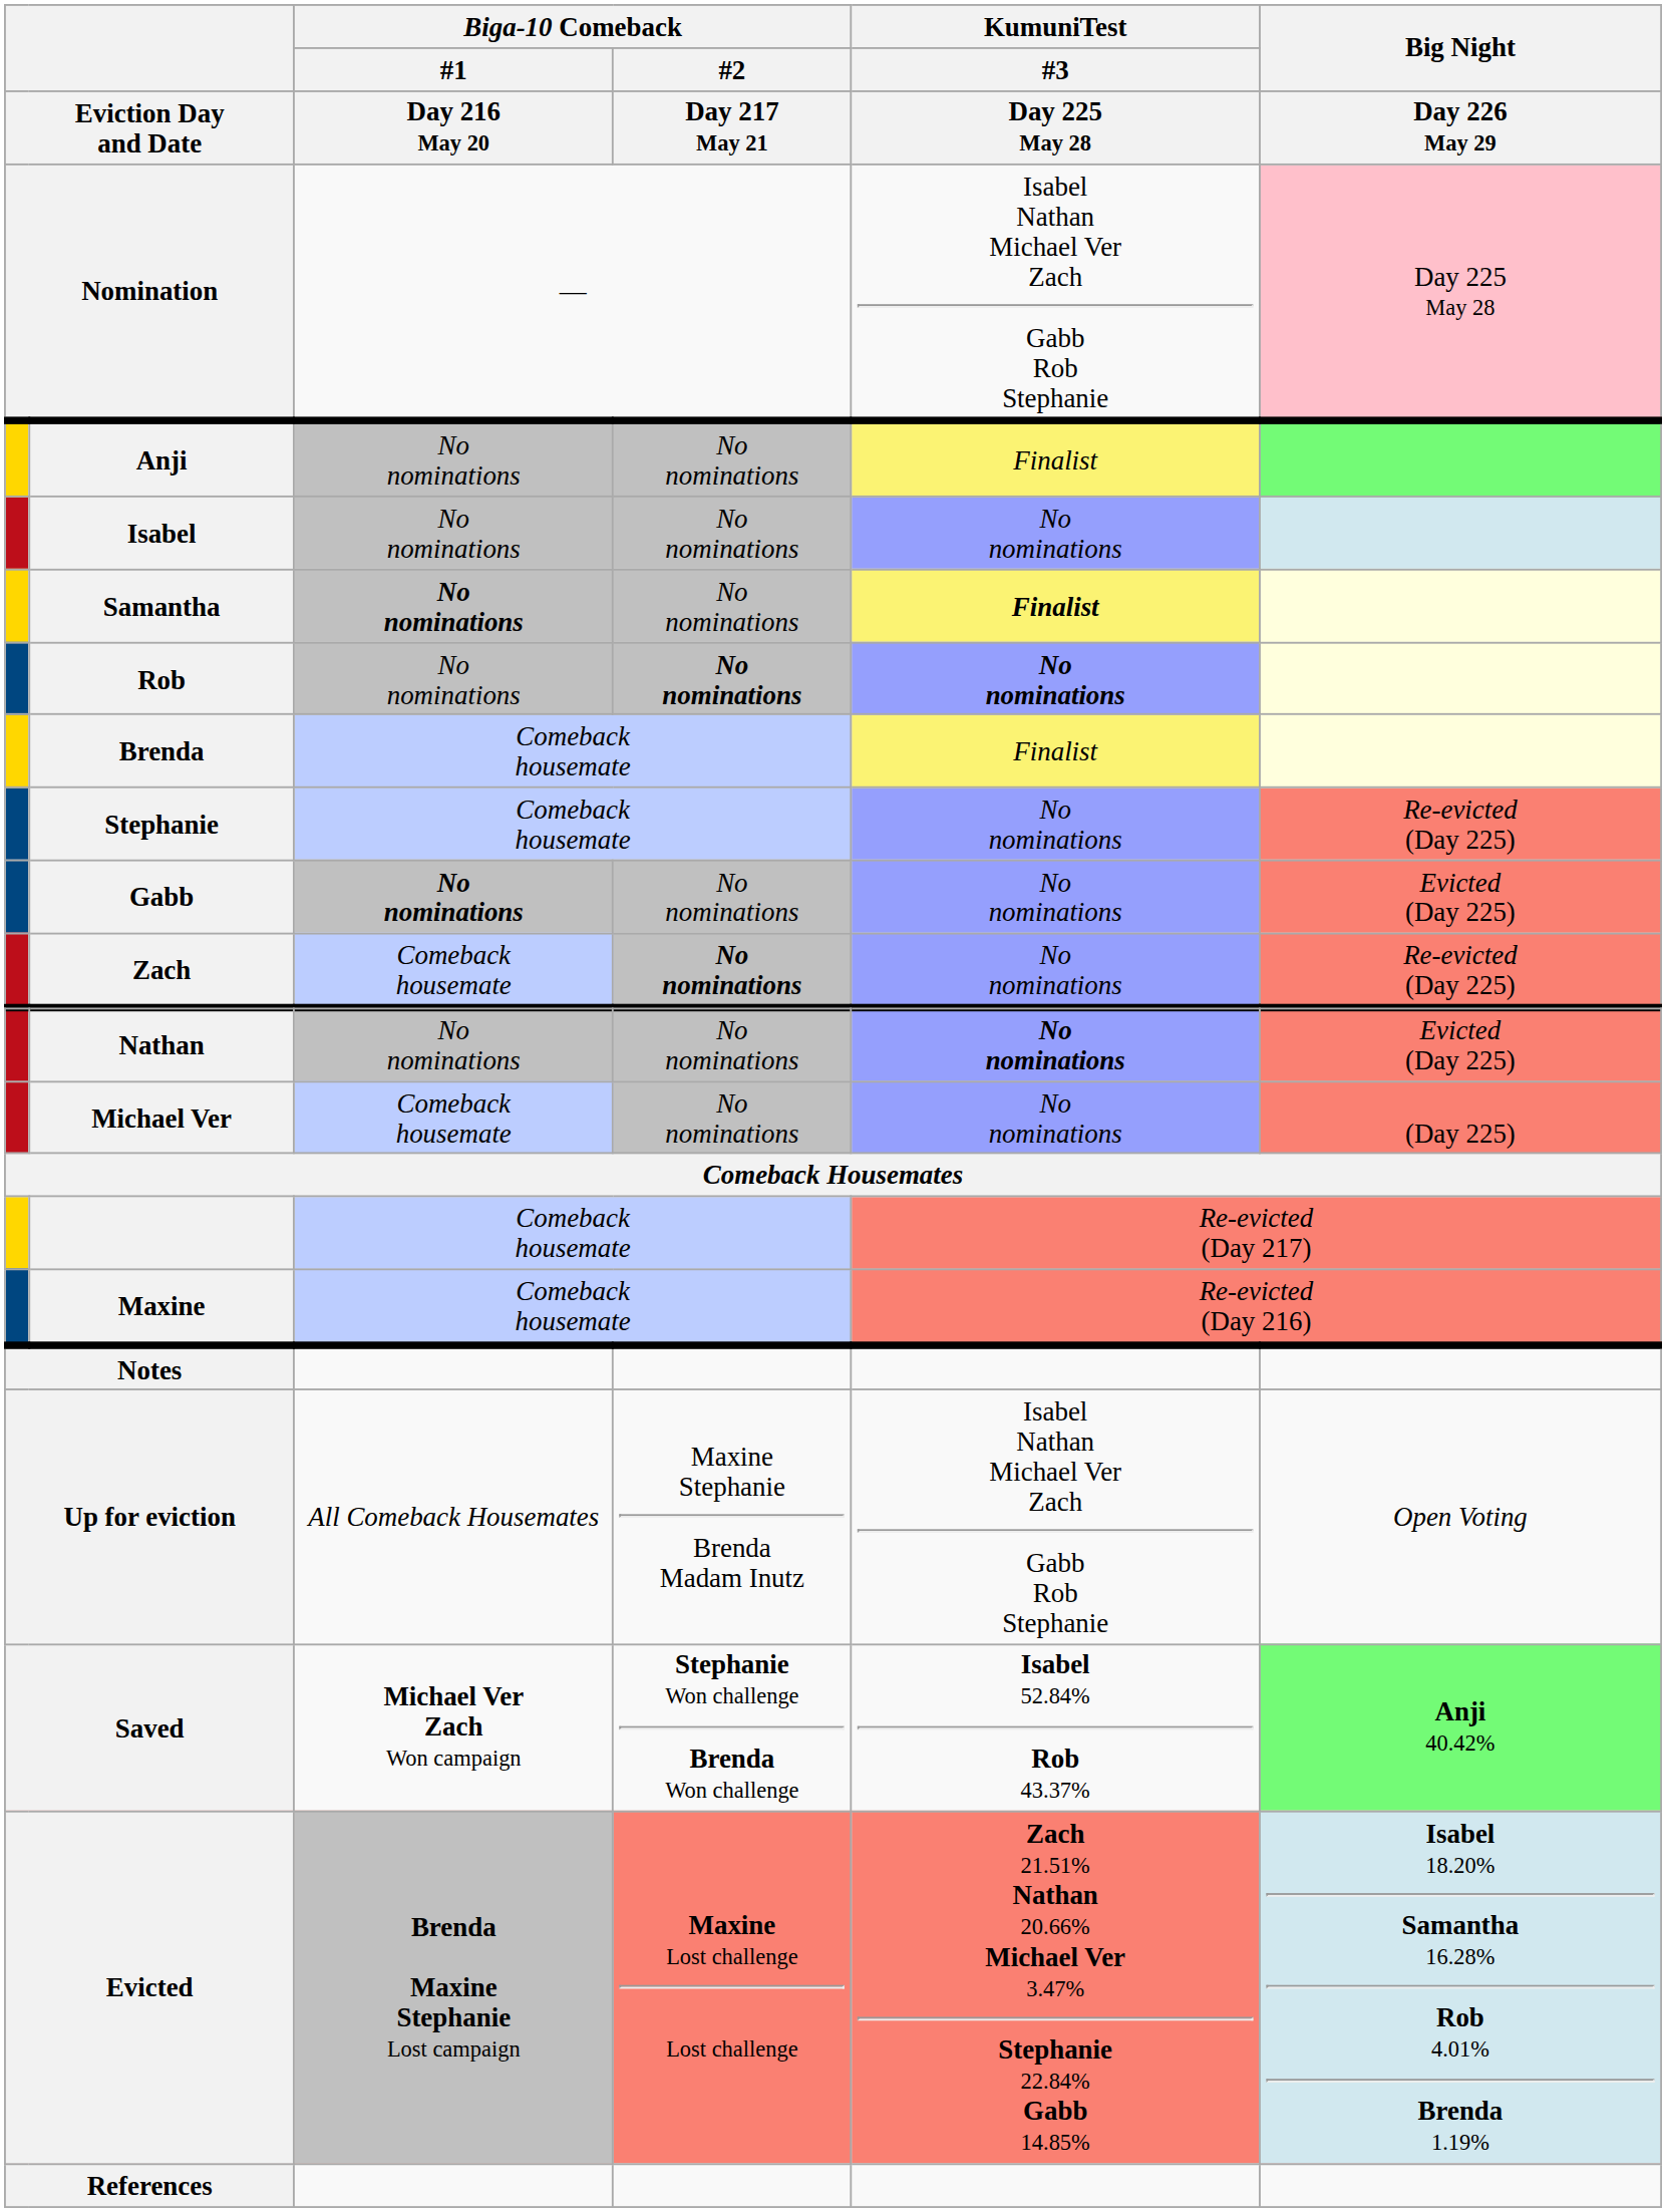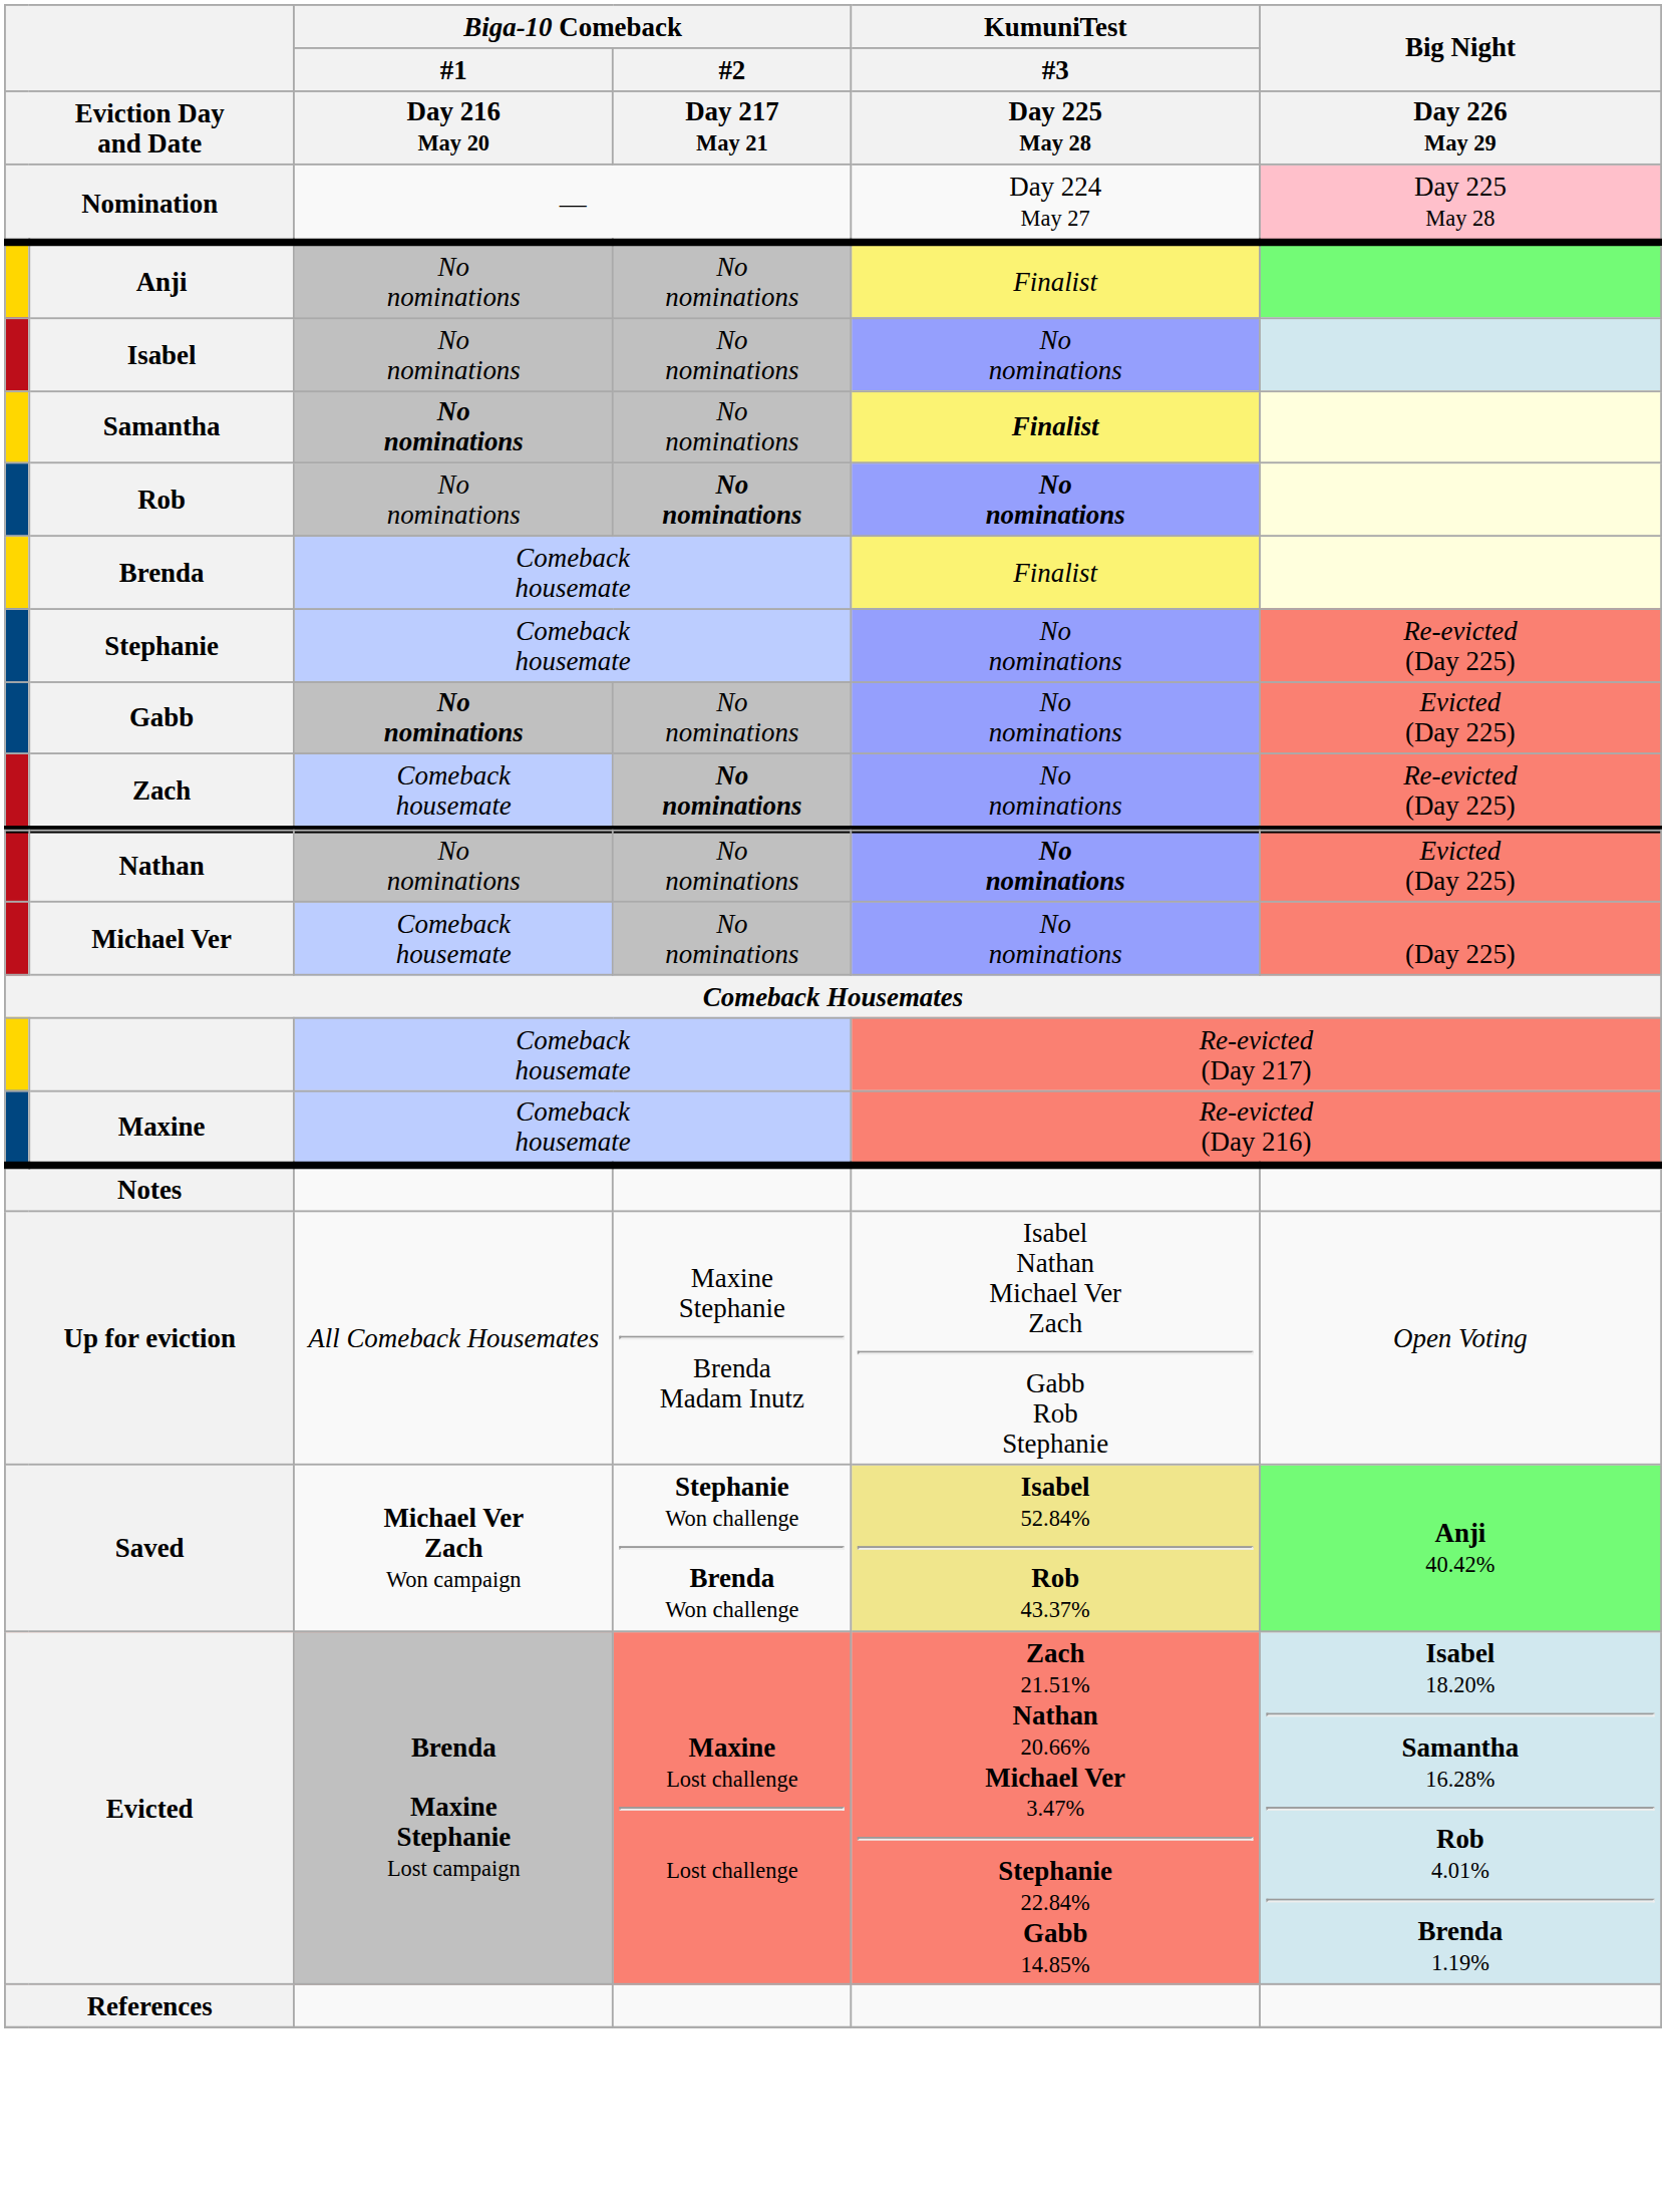Nomination | KumuniTest / #3 / Day 225 May 28: Isabel Nathan Michael Ver Zach Gabb Rob Stephanie -> Day 224 May 27
Saved | KumuniTest / #3 / Day 225 May 28: no background -> khaki background
